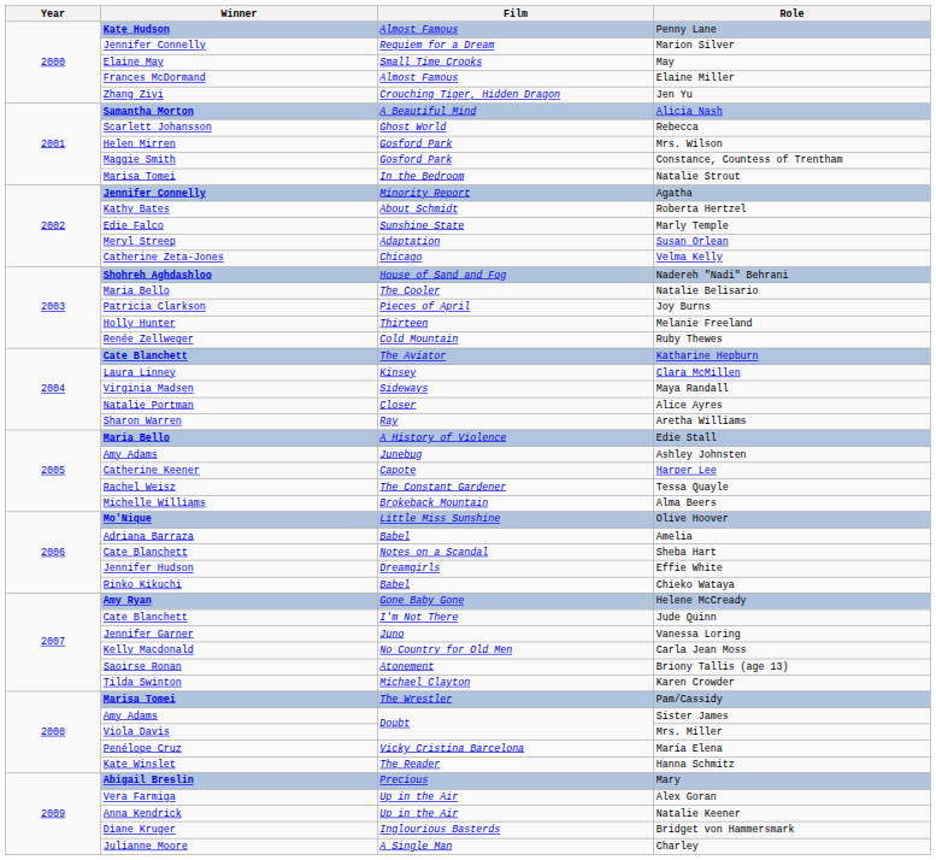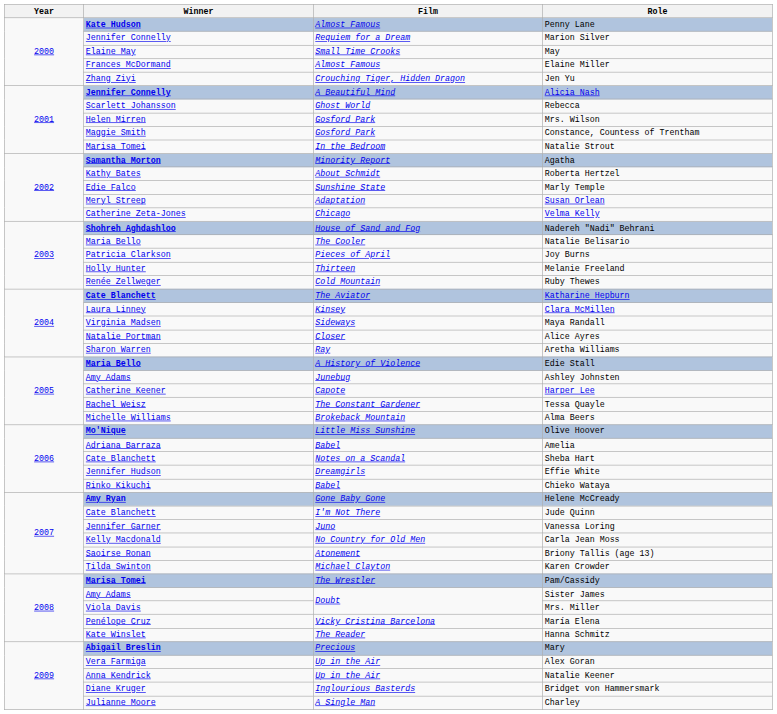Alicia Nash | Winner: Samantha Morton -> Jennifer Connelly
Agatha | Winner: Jennifer Connelly -> Samantha Morton
